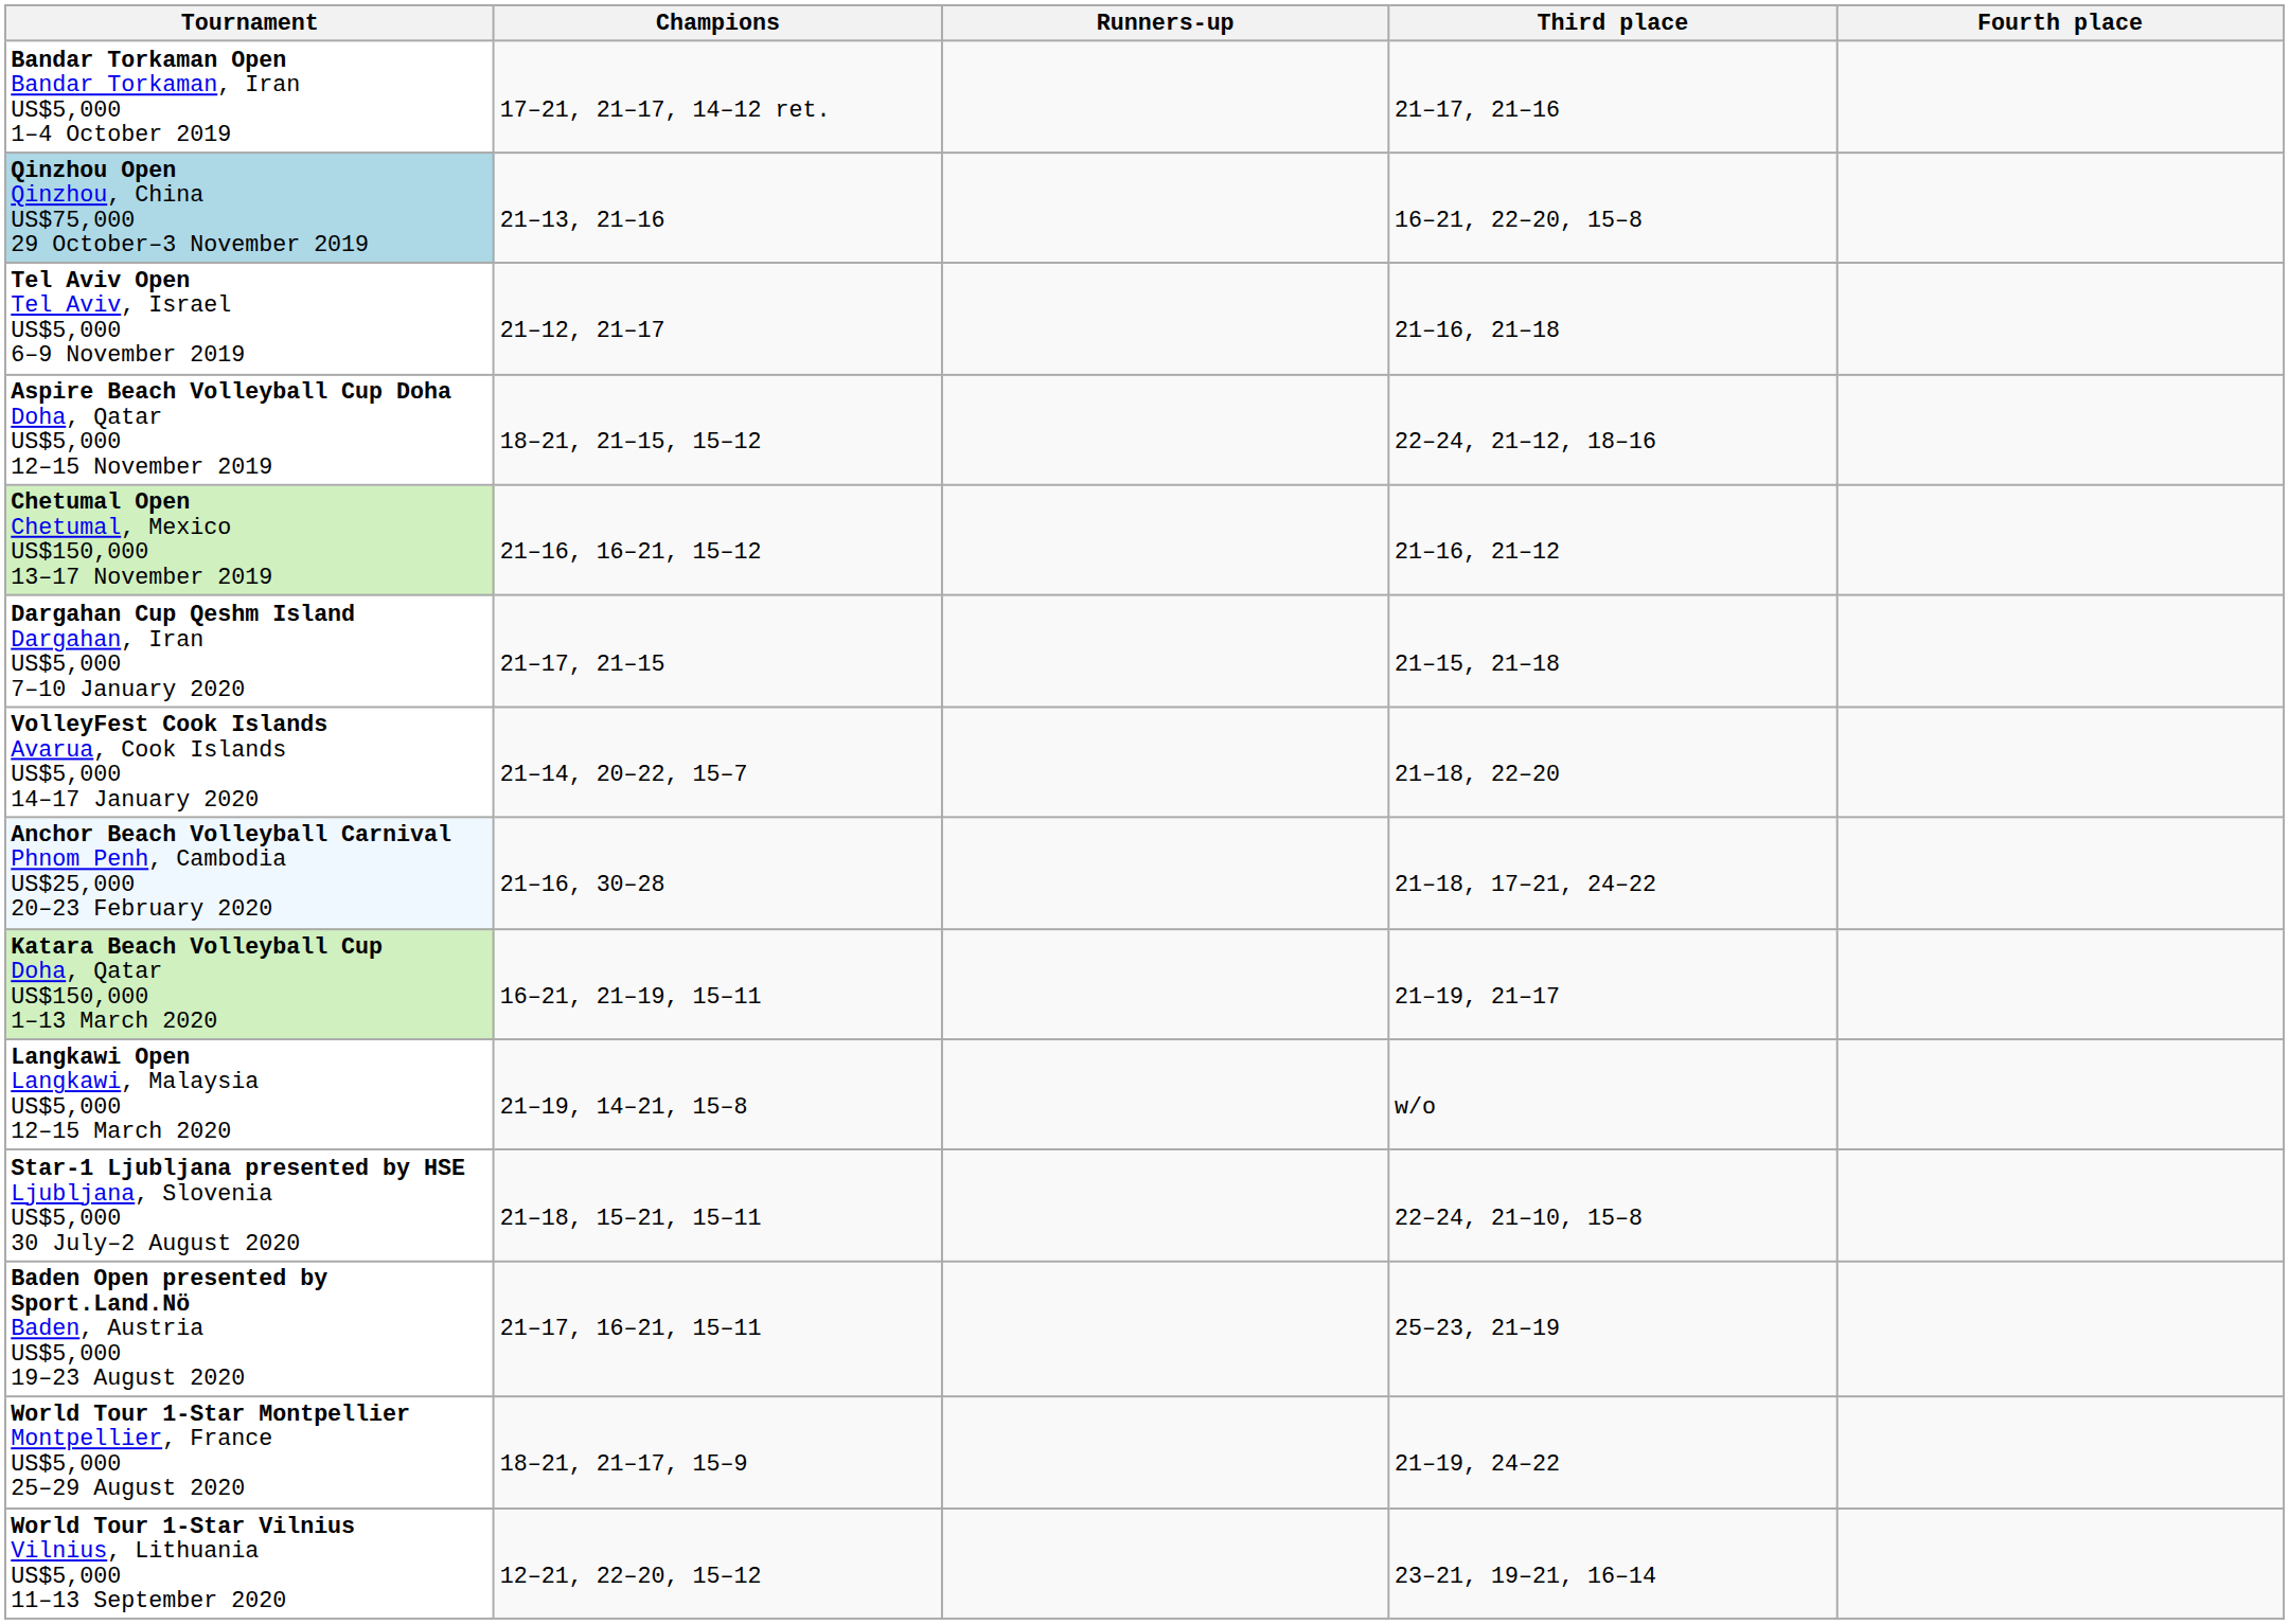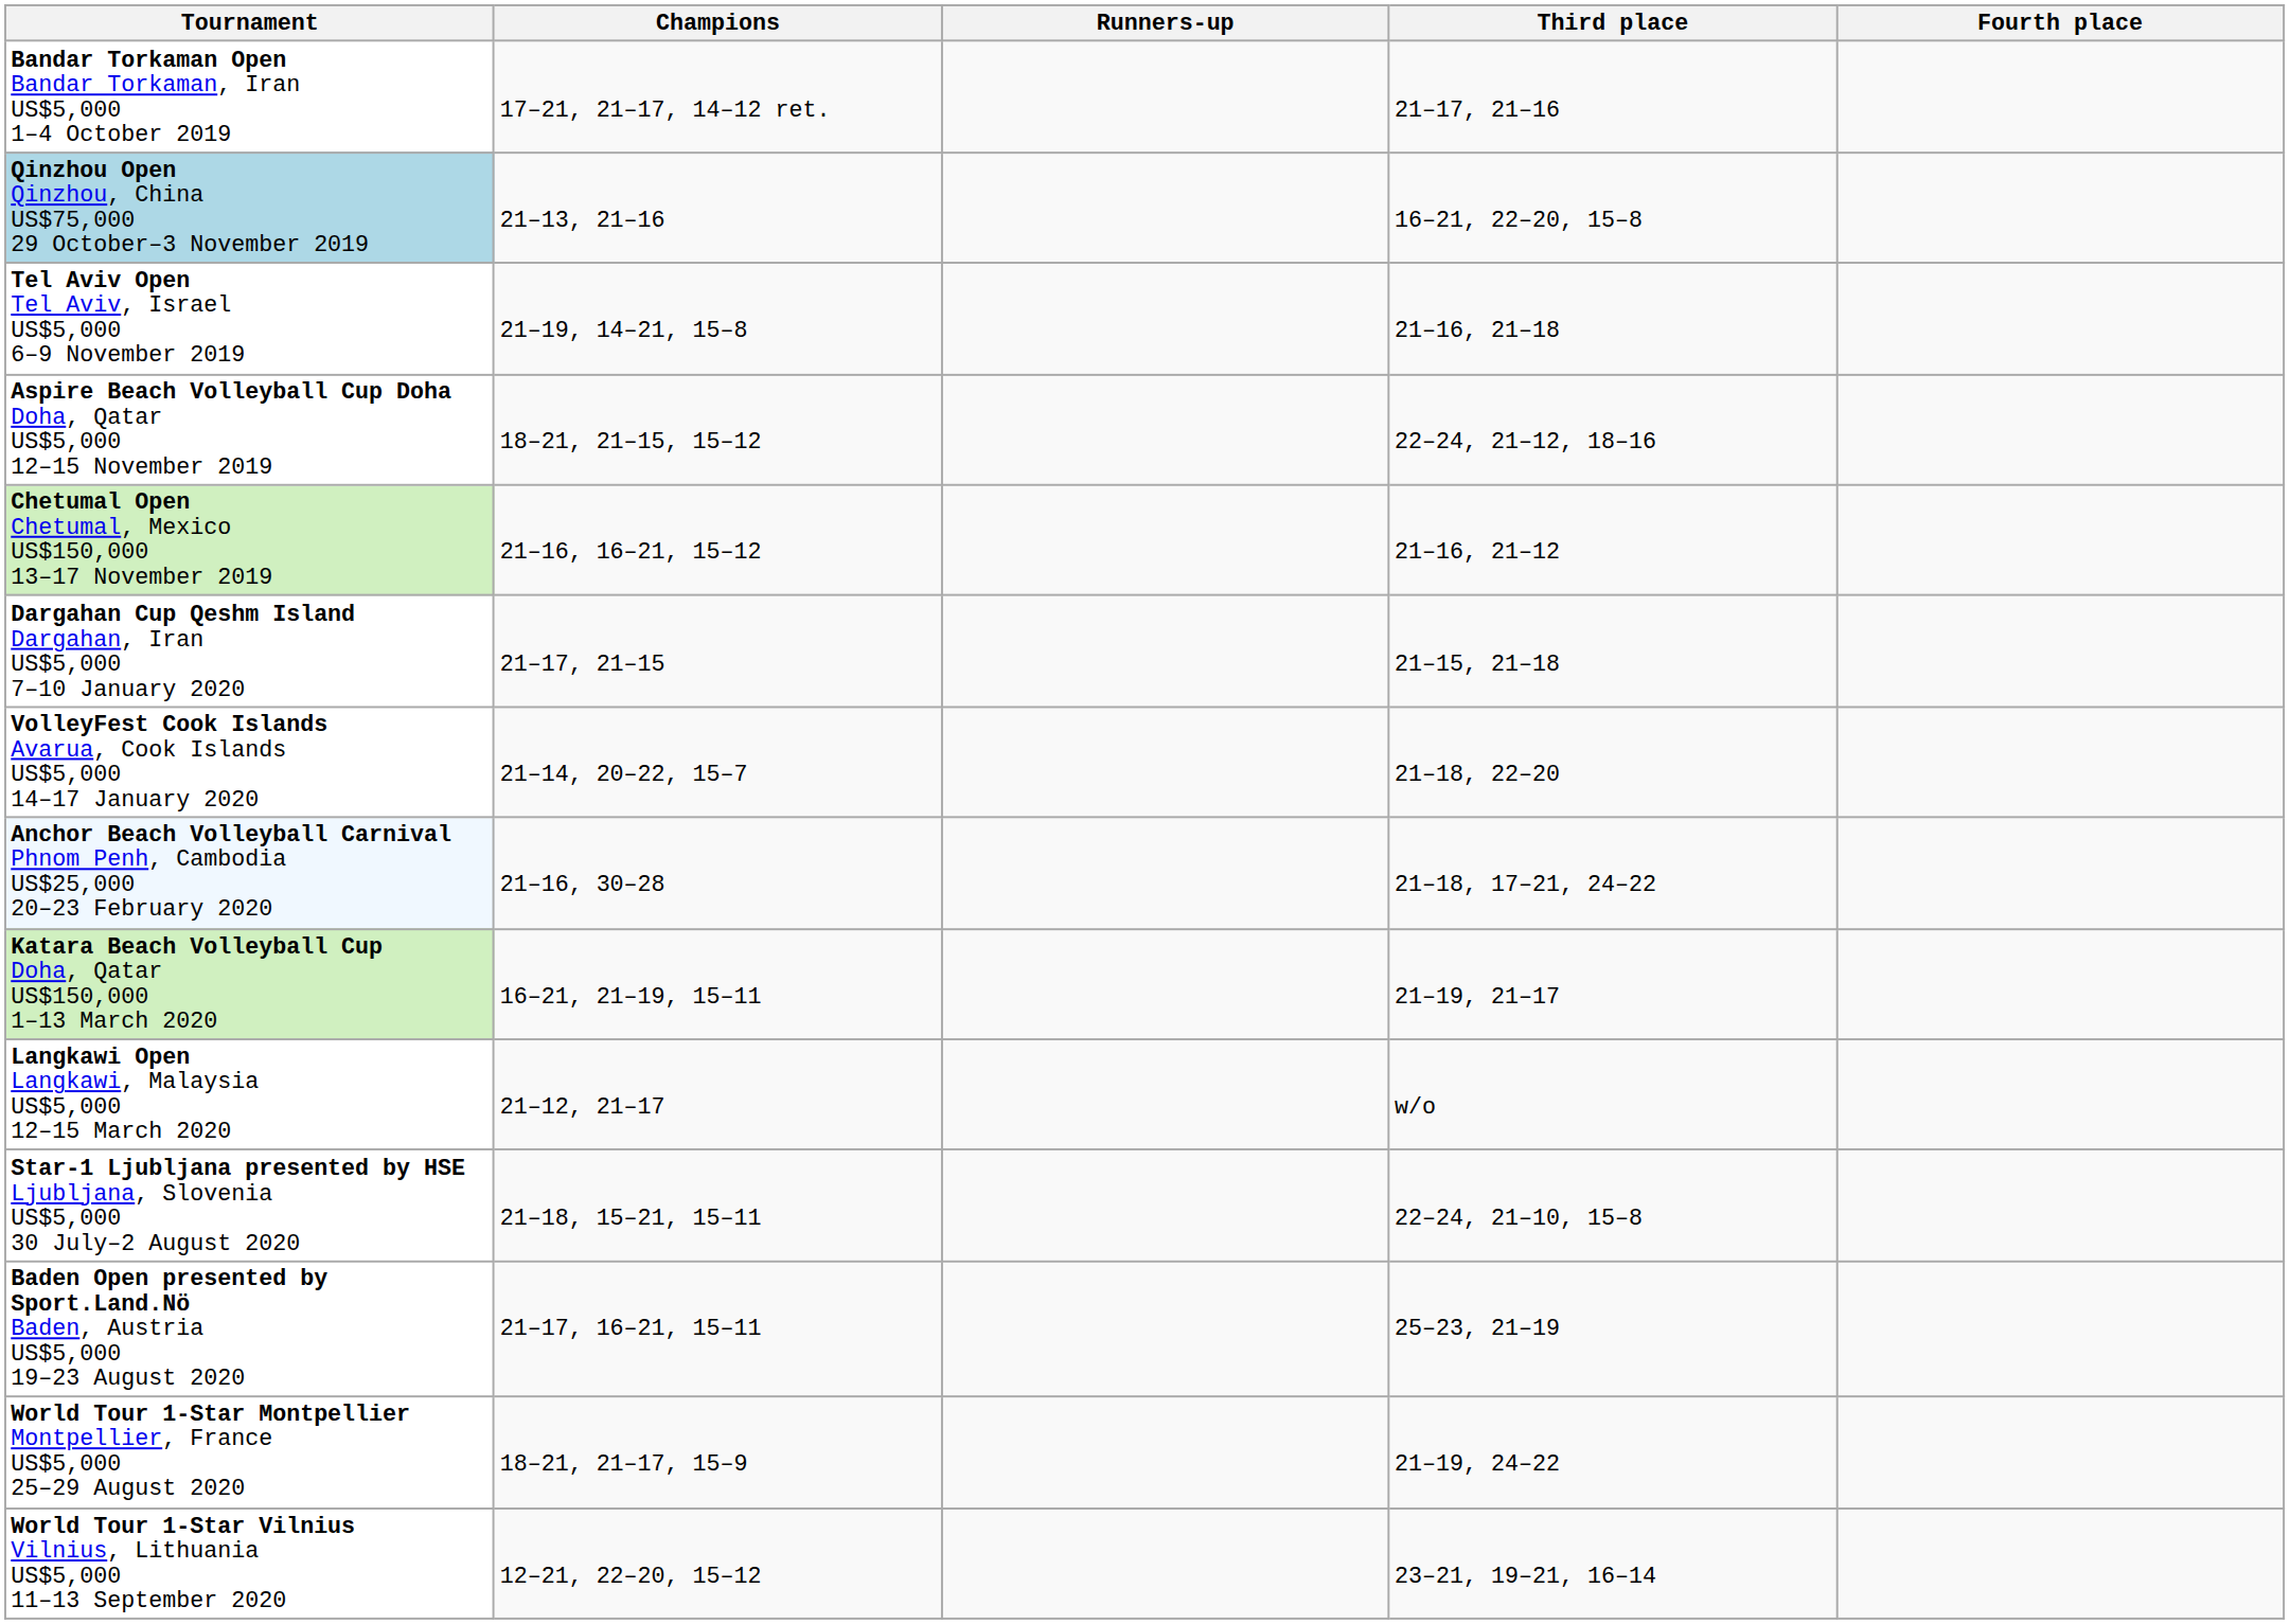Tel Aviv Open Tel Aviv, Israel US$5,000 6–9 November 2019 | Champions: 21–12, 21–17 -> 21–19, 14–21, 15–8
Langkawi Open Langkawi, Malaysia US$5,000 12–15 March 2020 | Champions: 21–19, 14–21, 15–8 -> 21–12, 21–17
